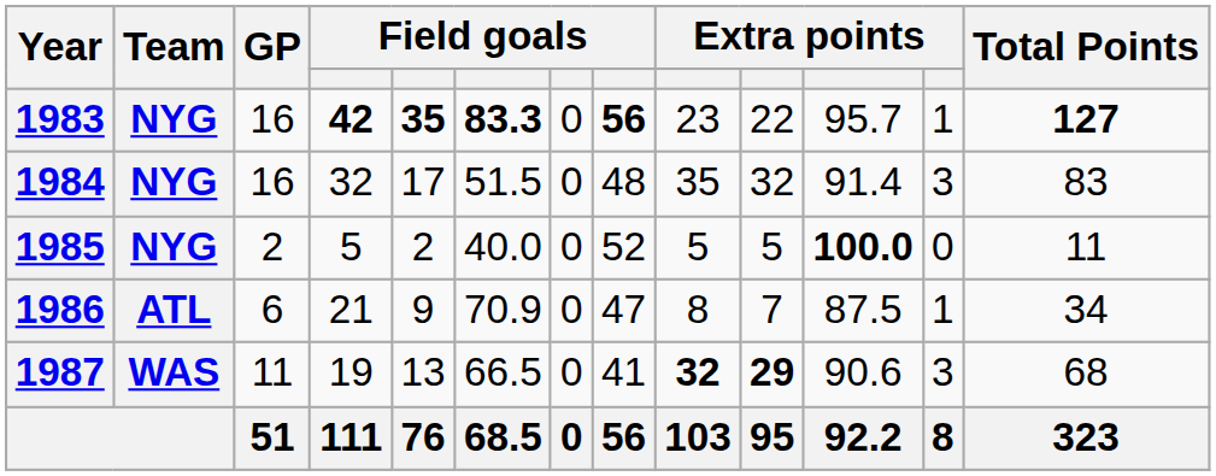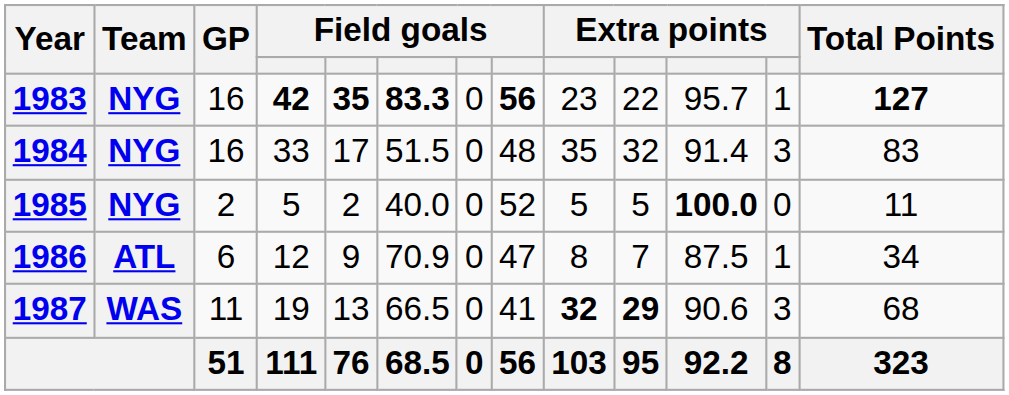1984 | column 4: 32 -> 33
1986 | column 4: 21 -> 12
